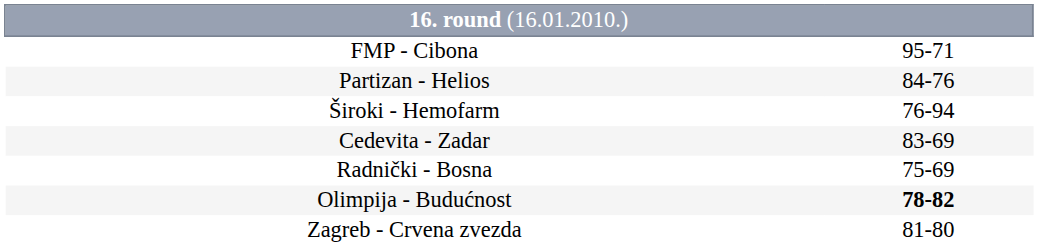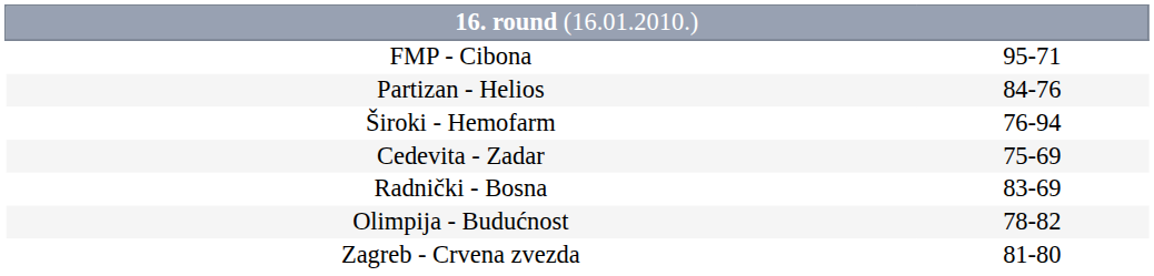Cedevita - Zadar | column 2: 83-69 -> 75-69
Radnički - Bosna | column 2: 75-69 -> 83-69
Olimpija - Budućnost | column 2: bold -> normal
